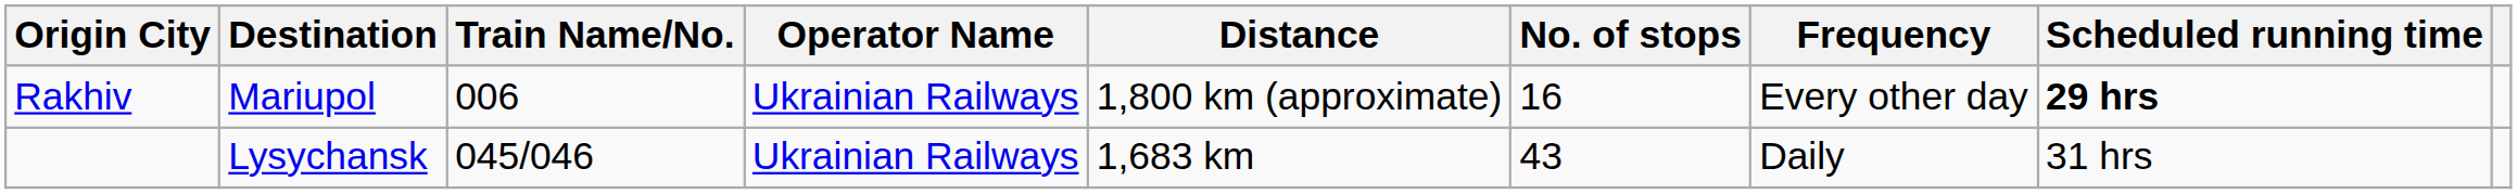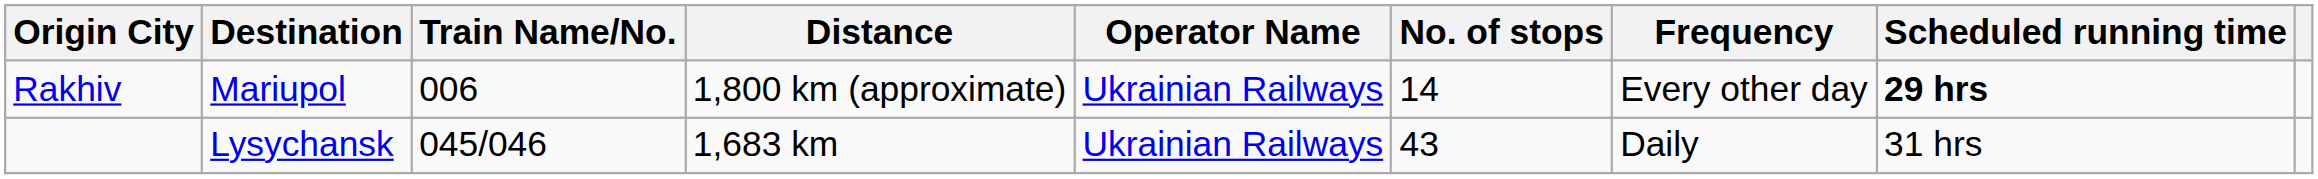columns swapped: Operator Name <-> Distance
Rakhiv | No. of stops: 16 -> 14
